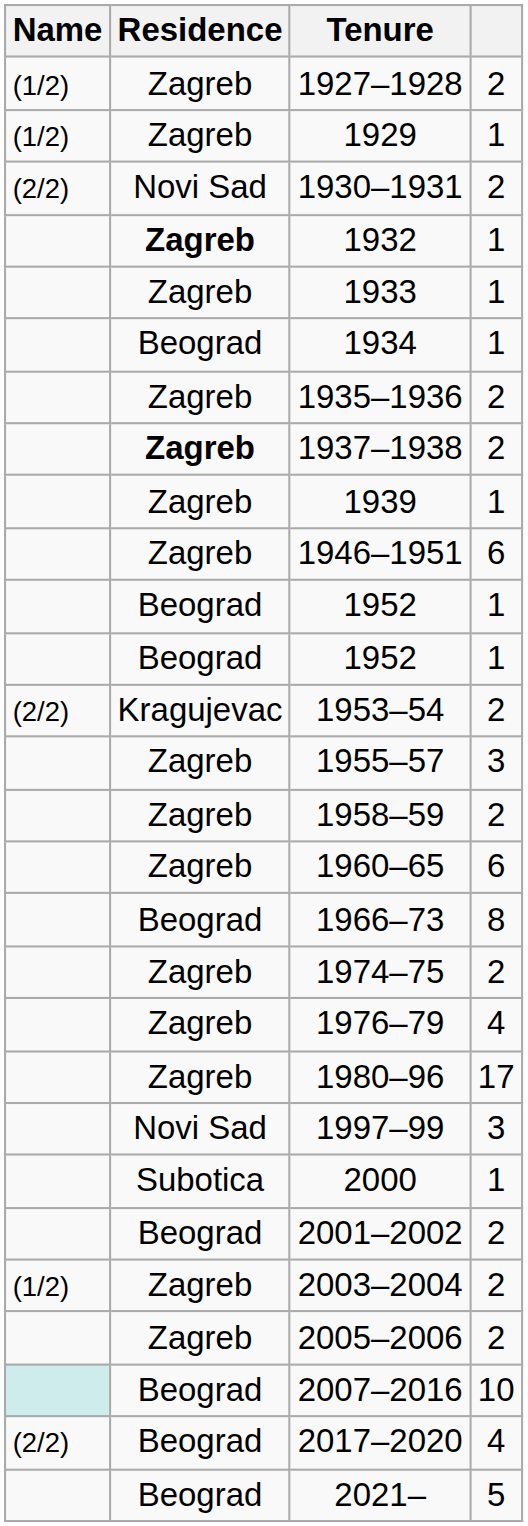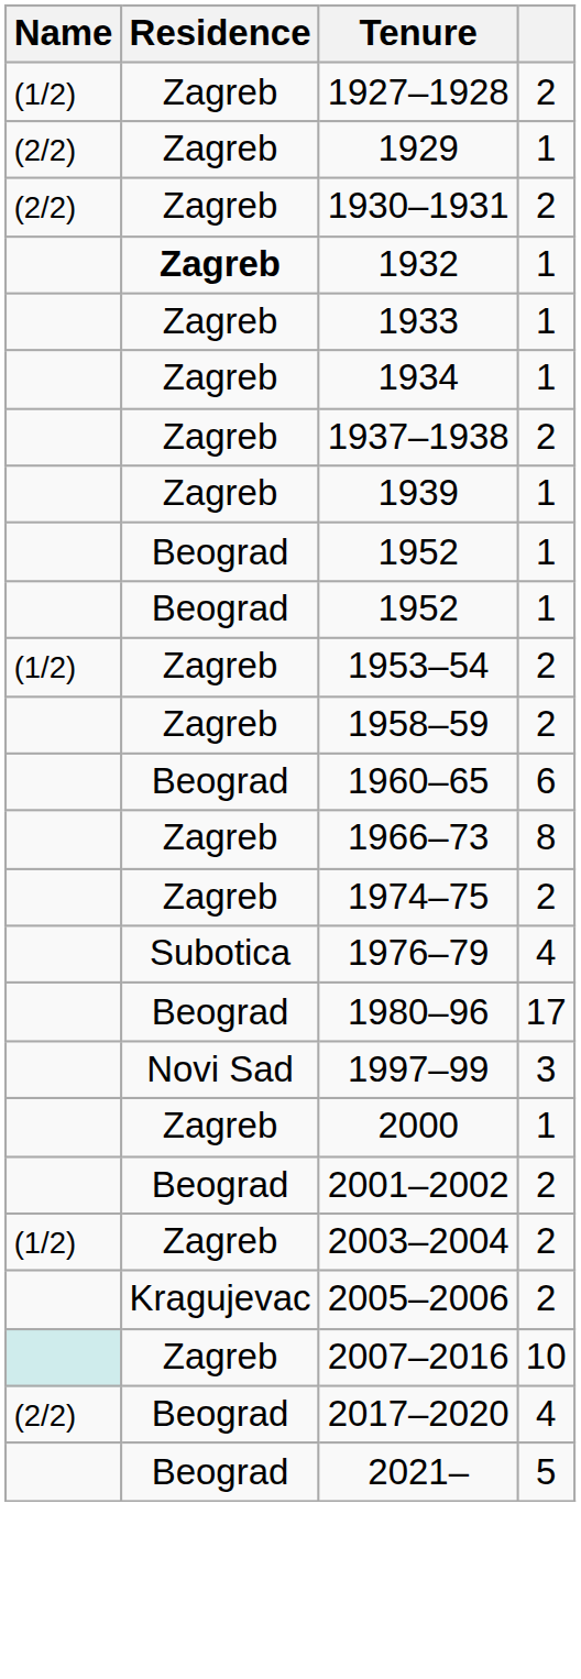1929 | Name: (1/2) -> (2/2)
1930–1931 | Residence: Novi Sad -> Zagreb
1934 | Residence: Beograd -> Zagreb
- row: Zagreb | 1935–1936 | 2
1937–1938 | Residence: bold -> normal
- row: Zagreb | 1946–1951 | 6
1953–54 | Name: (2/2) -> (1/2)
1953–54 | Residence: Kragujevac -> Zagreb
- row: Zagreb | 1955–57 | 3
1960–65 | Residence: Zagreb -> Beograd
1966–73 | Residence: Beograd -> Zagreb
1976–79 | Residence: Zagreb -> Subotica
1980–96 | Residence: Zagreb -> Beograd
2000 | Residence: Subotica -> Zagreb
2005–2006 | Residence: Zagreb -> Kragujevac
2007–2016 | Residence: Beograd -> Zagreb
